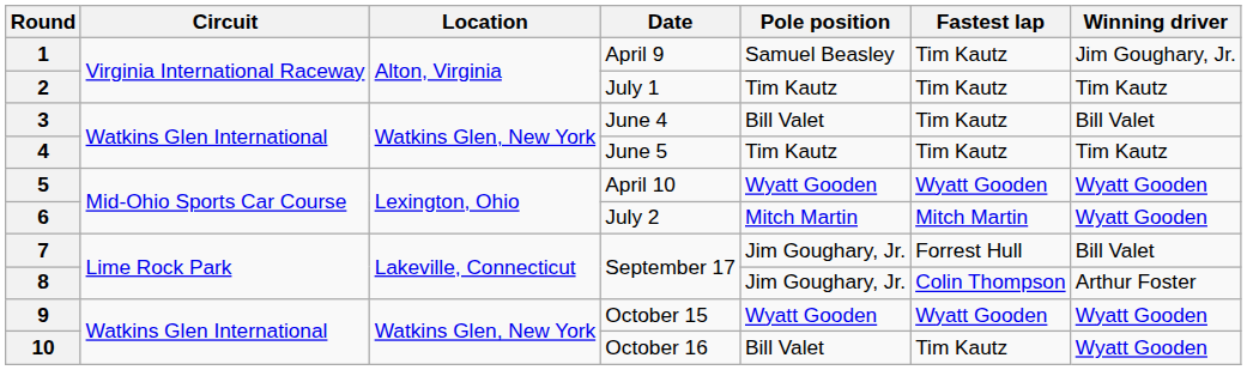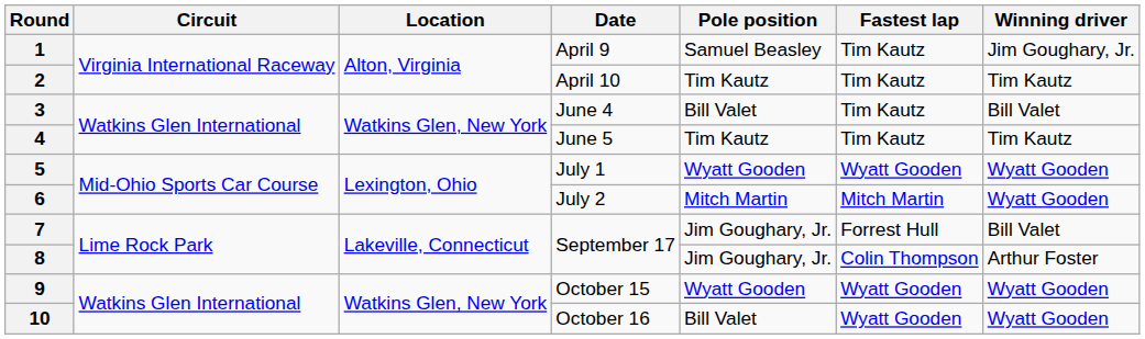2 | Date: July 1 -> April 10
5 | Date: April 10 -> July 1
10 | Fastest lap: Tim Kautz -> Wyatt Gooden
